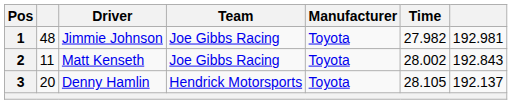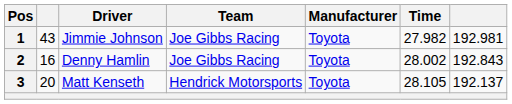1 | column 2: 48 -> 43
2 | column 2: 11 -> 16
2 | Driver: Matt Kenseth -> Denny Hamlin
3 | Driver: Denny Hamlin -> Matt Kenseth
